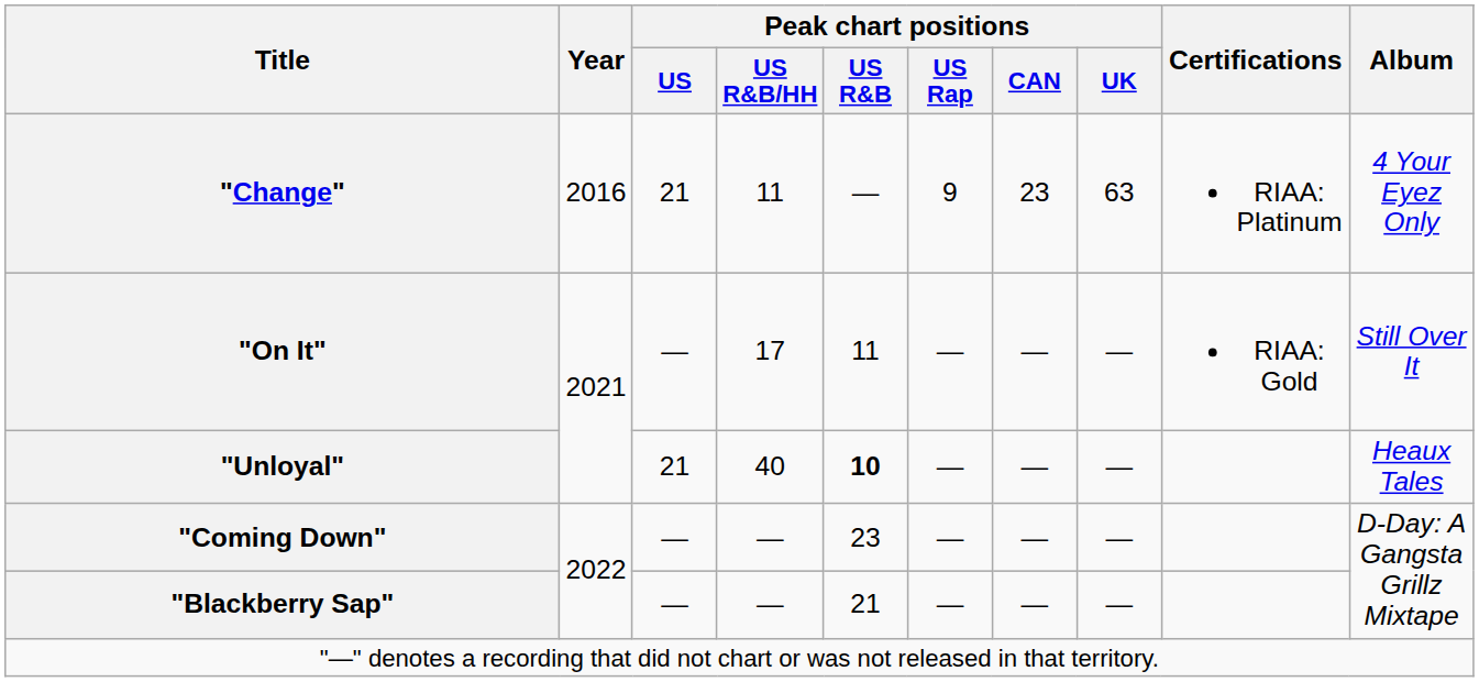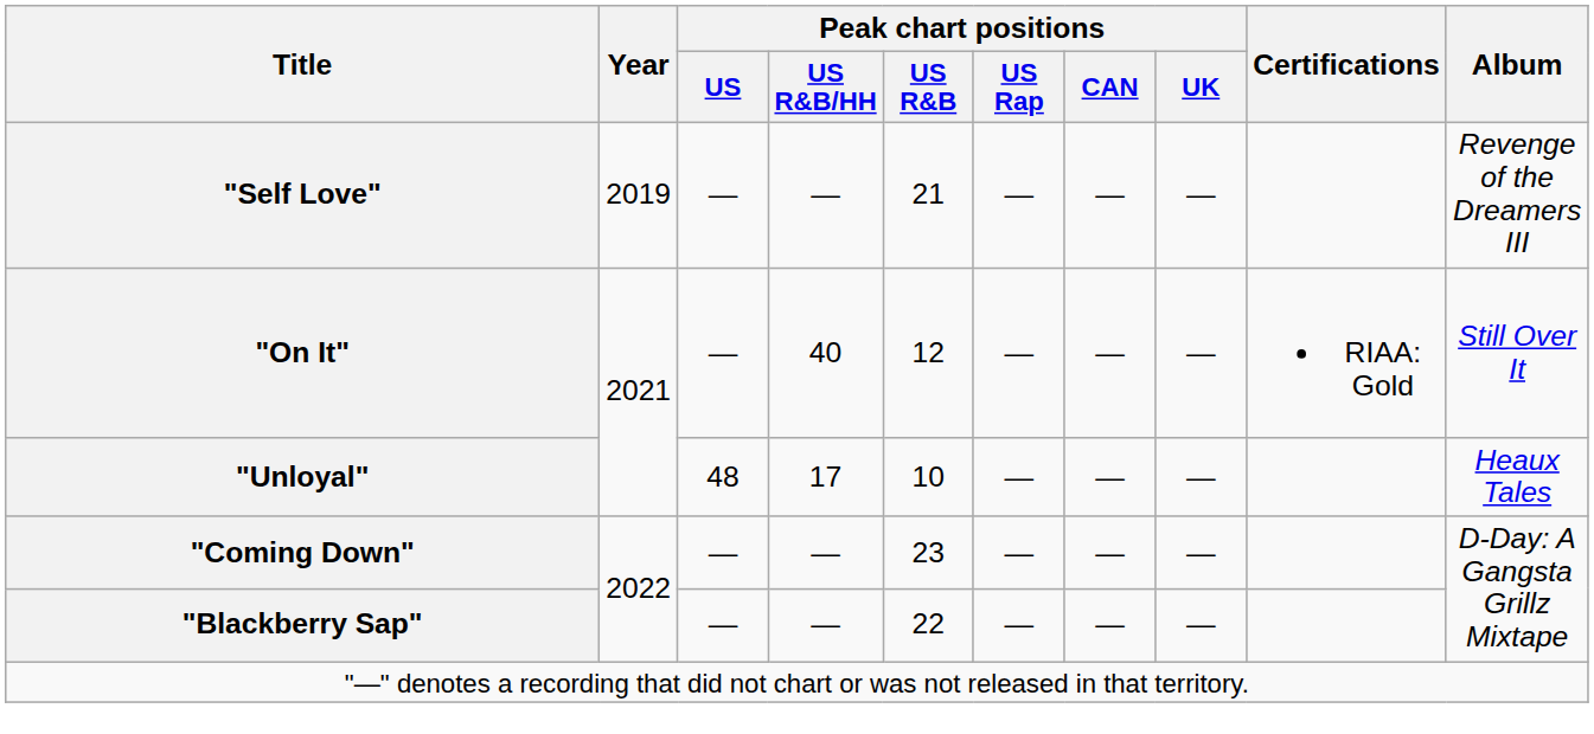- row: "Change" | 2016 | 21 | 11 | — | 9 | 23 | 63 | RIAA: Platinum | 4 Your Eyez Only
+ row: "Self Love" | 2019 | — | — | 21 | — | — | — | Revenge of the Dreamers III
"On It" | Peak chart positions / US R&B/HH: 17 -> 40
"On It" | Peak chart positions / US R&B: 11 -> 12
"Unloyal" | Peak chart positions / US: 21 -> 48
"Unloyal" | Peak chart positions / US R&B/HH: 40 -> 17
"Unloyal" | Peak chart positions / US R&B: bold -> normal
"Blackberry Sap" | Peak chart positions / US R&B: 21 -> 22
